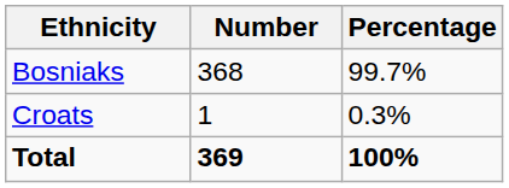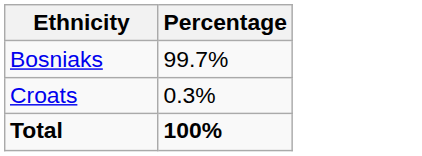- column: Number | 368 | 1 | 369
